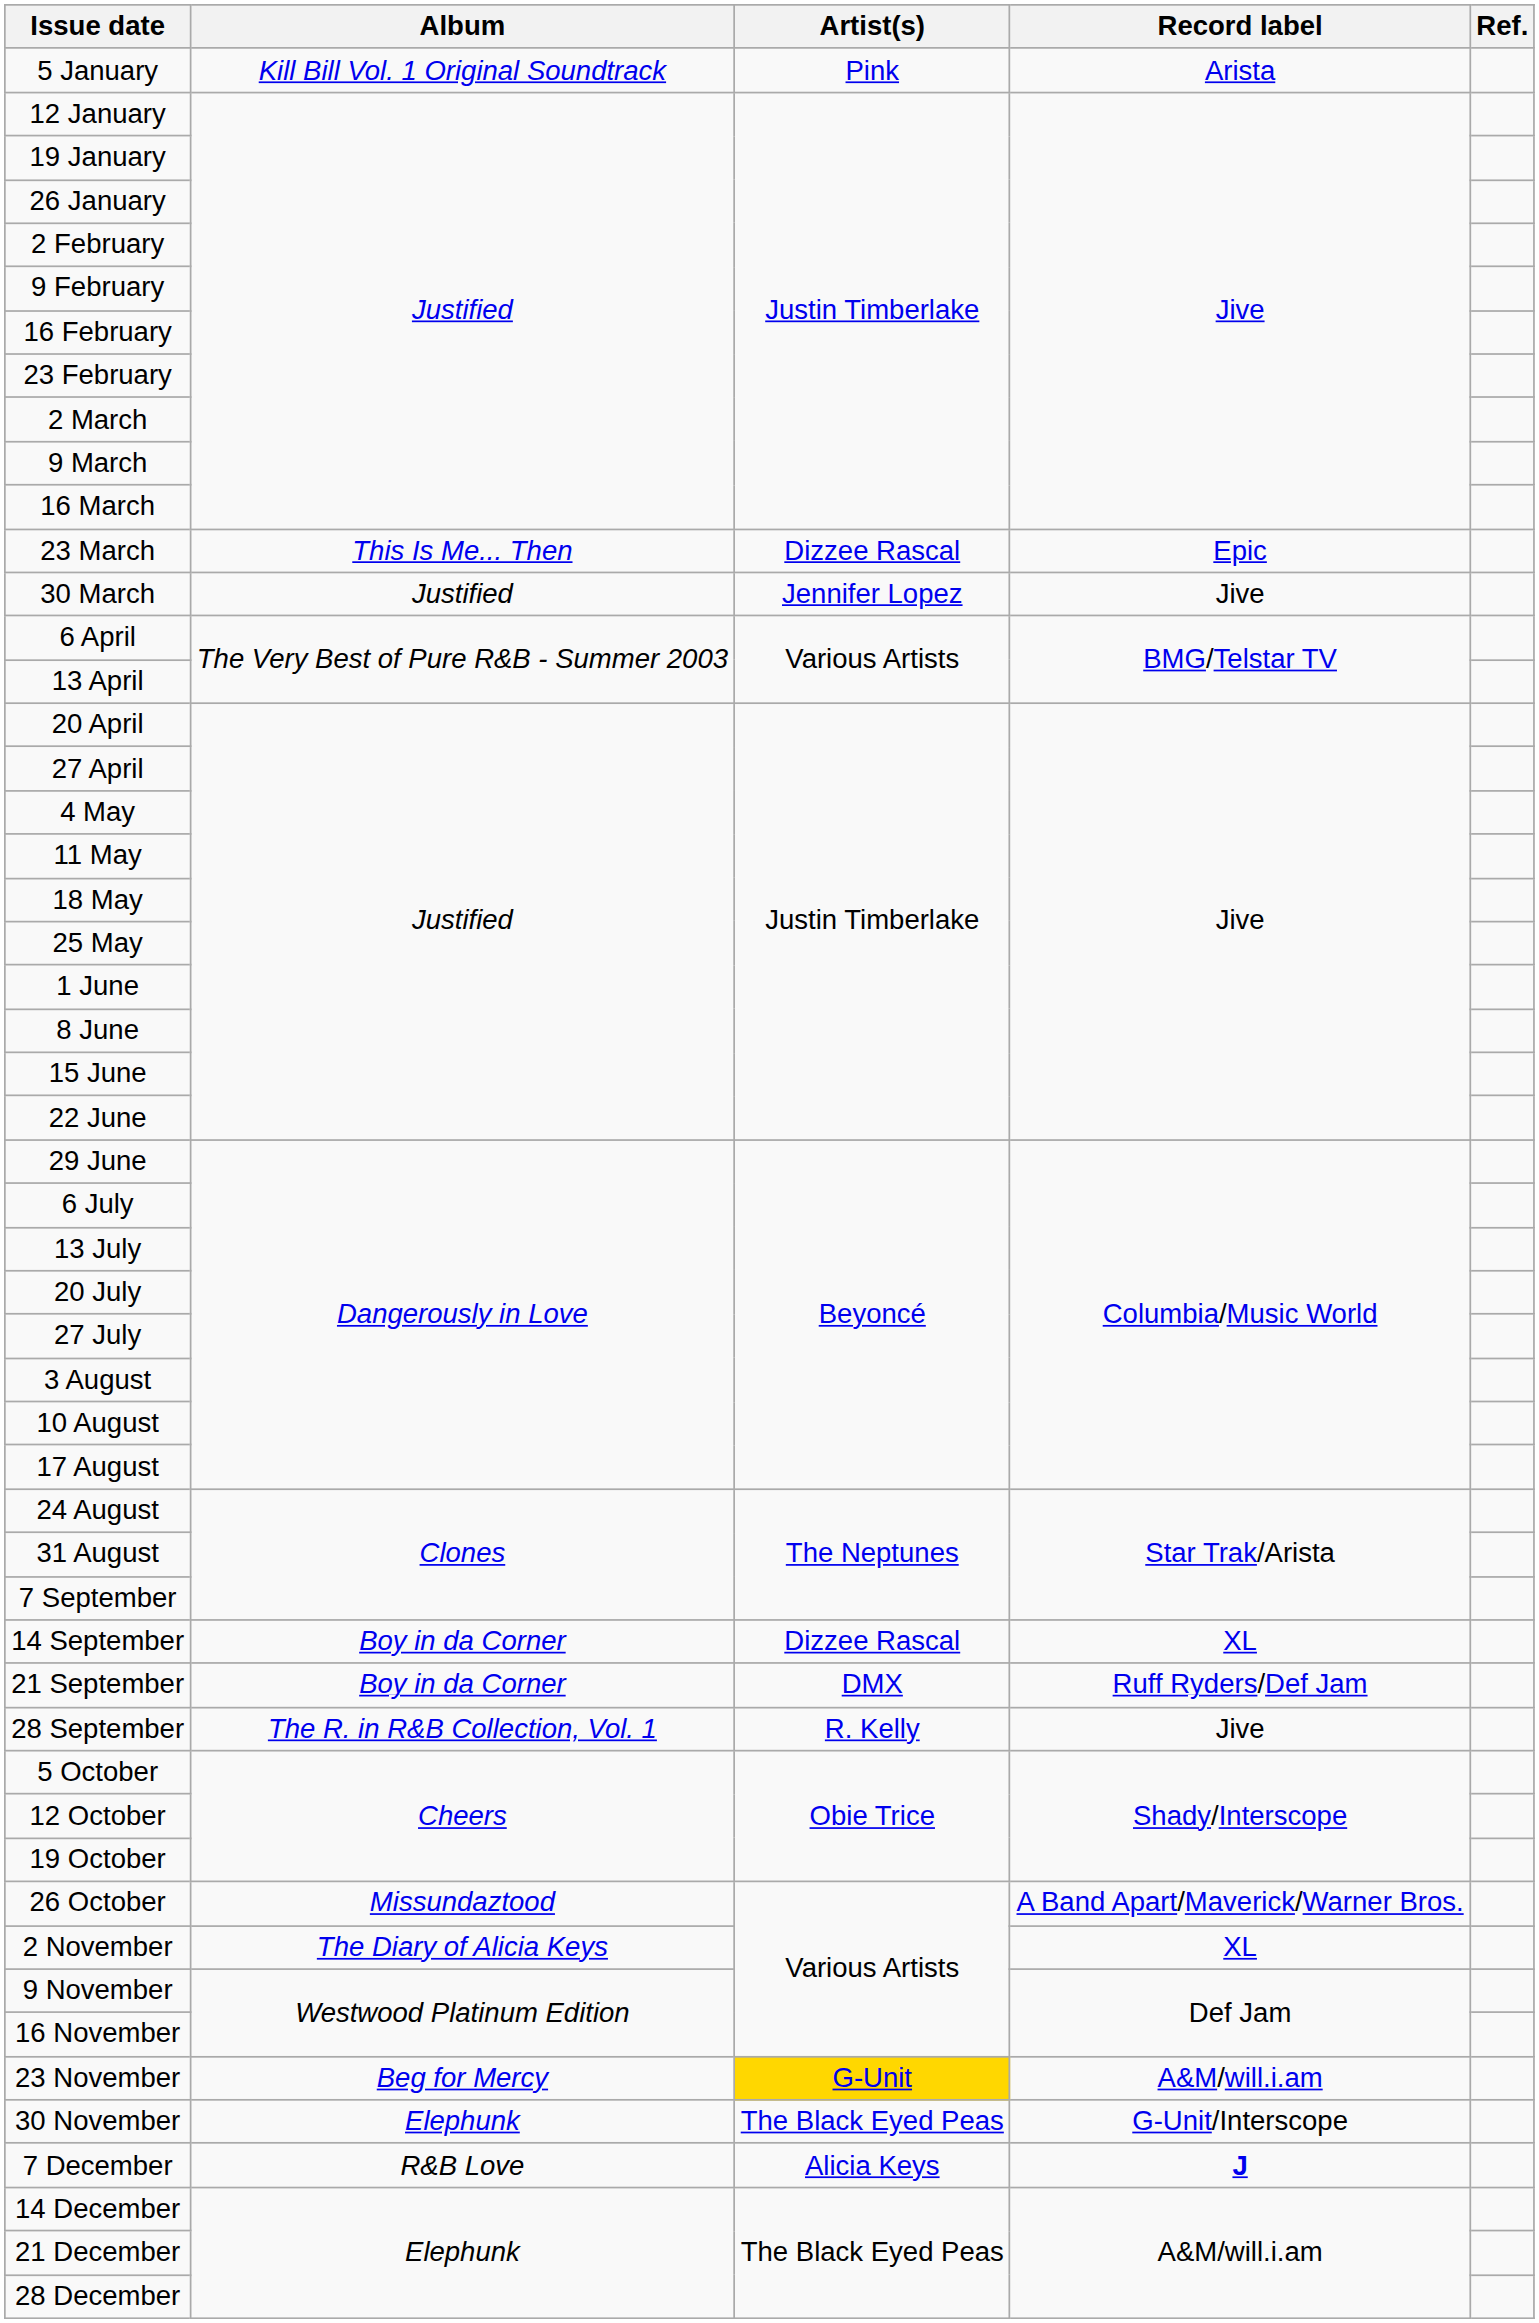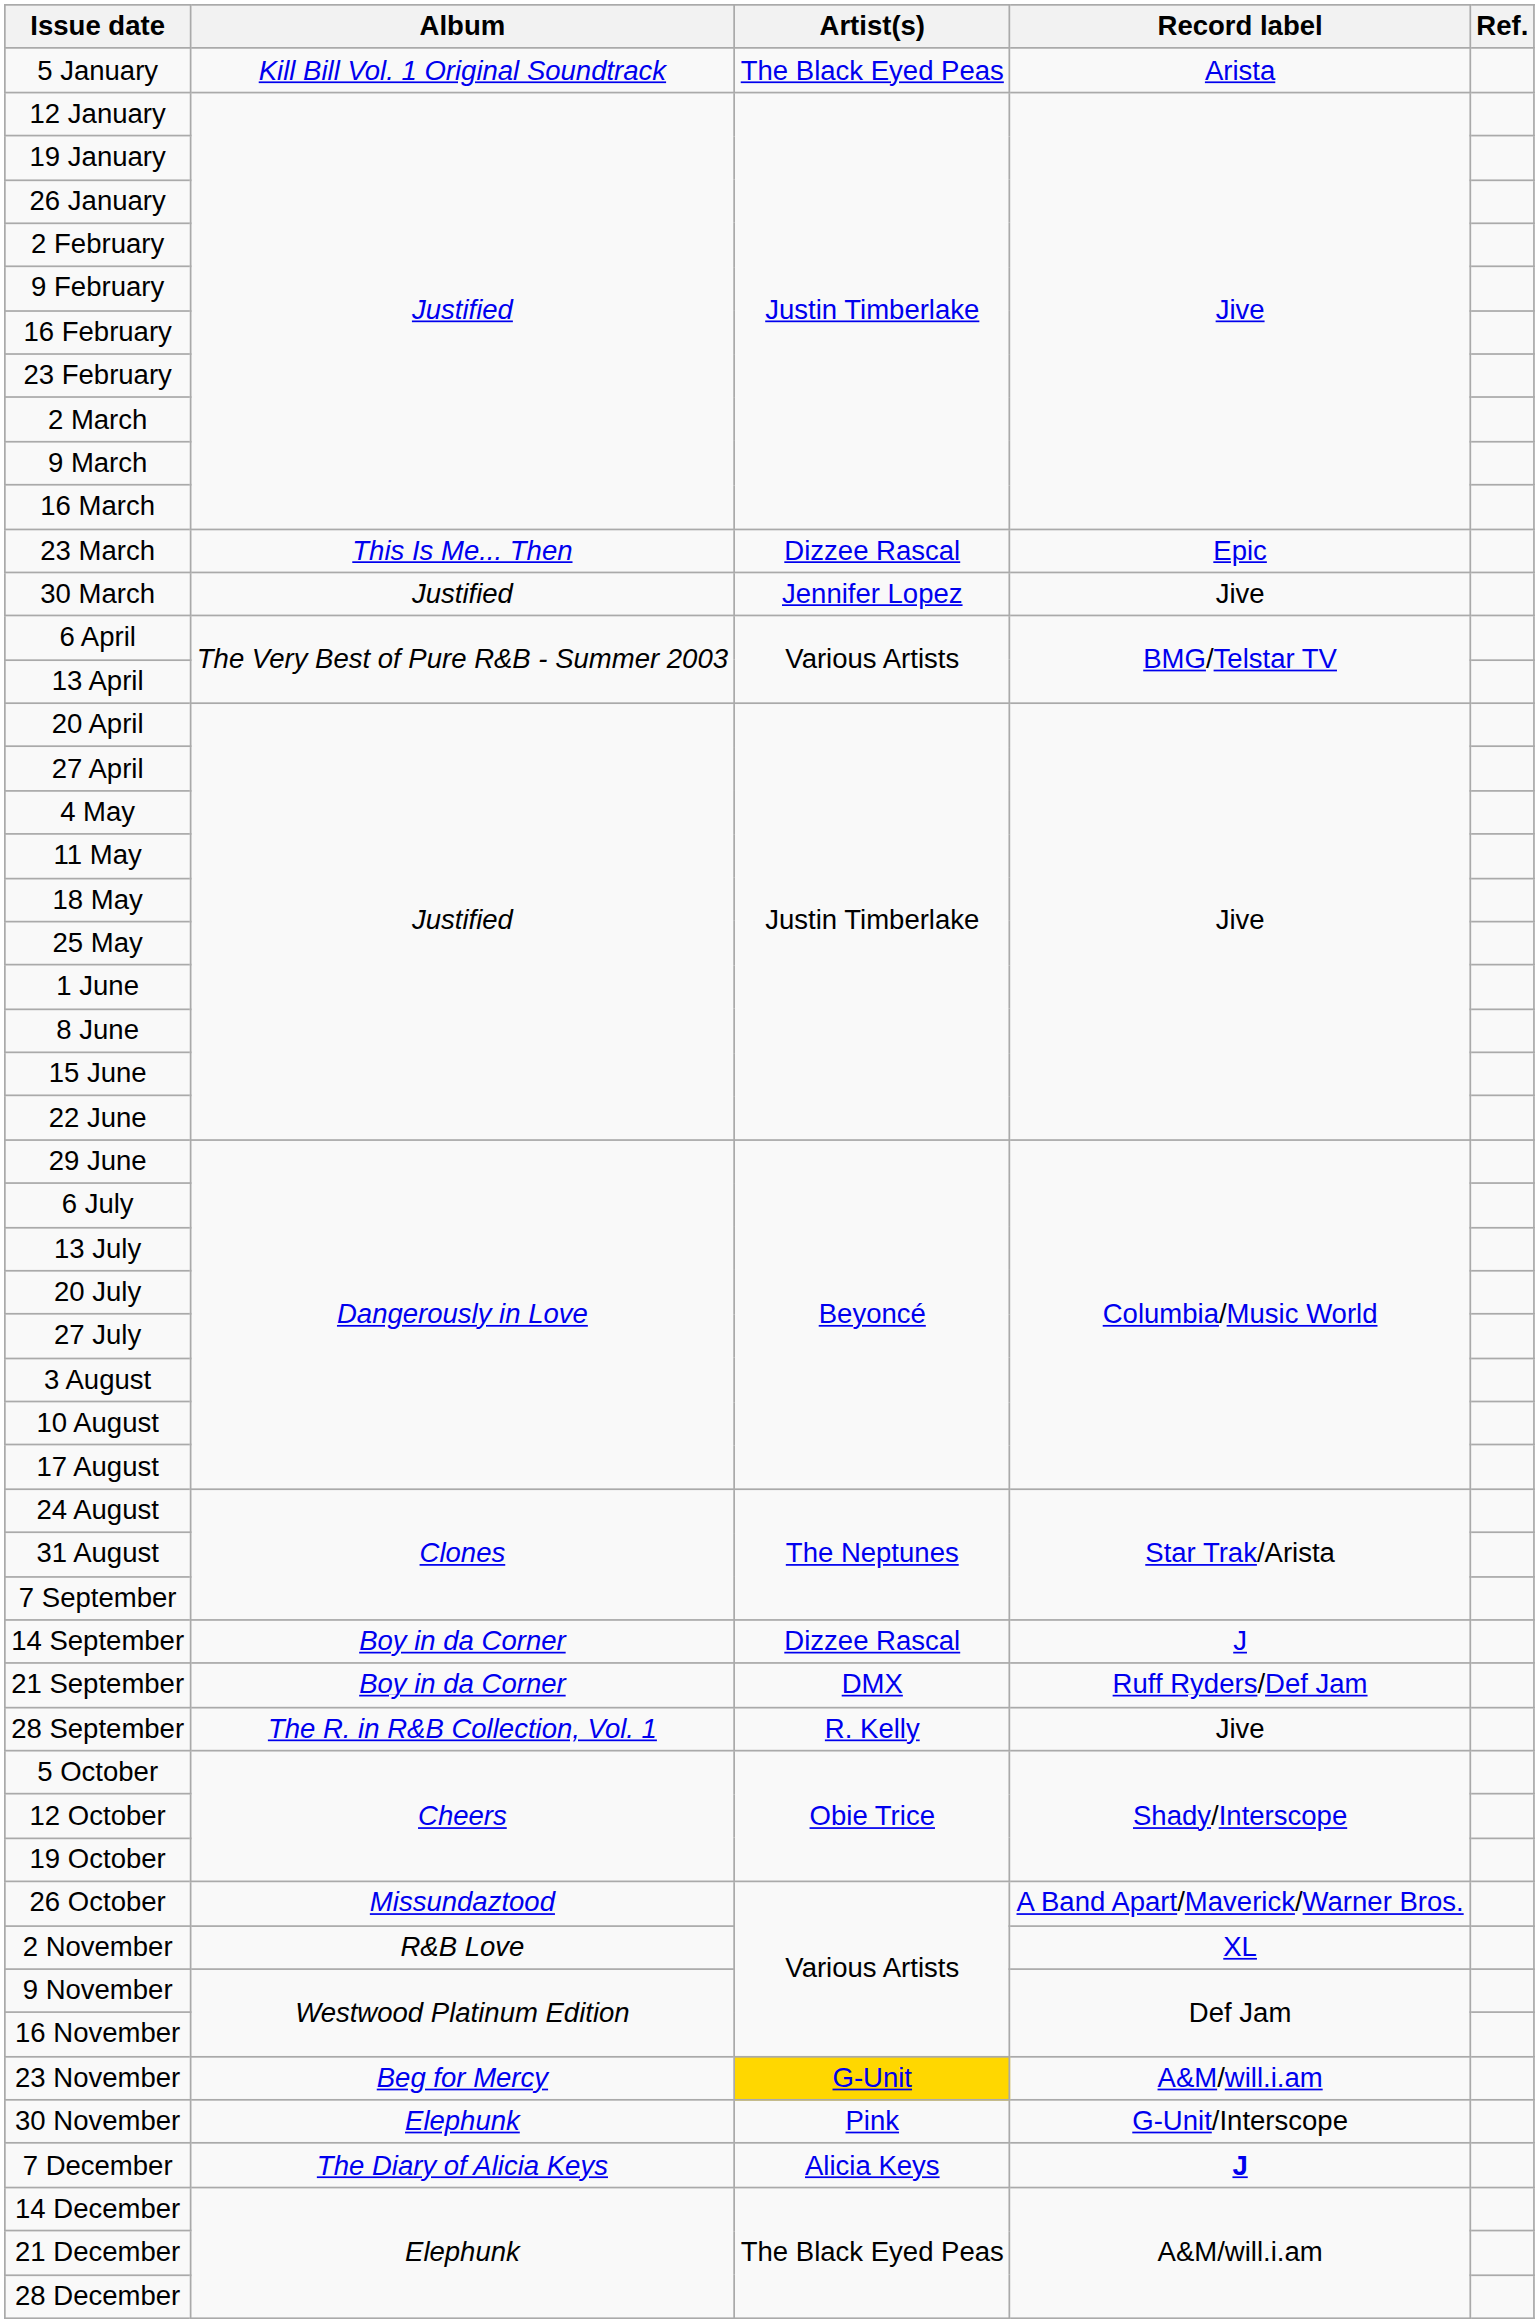5 January | Artist(s): Pink -> The Black Eyed Peas
14 September | Record label: XL -> J
2 November | Album: The Diary of Alicia Keys -> R&B Love
30 November | Artist(s): The Black Eyed Peas -> Pink
7 December | Album: R&B Love -> The Diary of Alicia Keys
